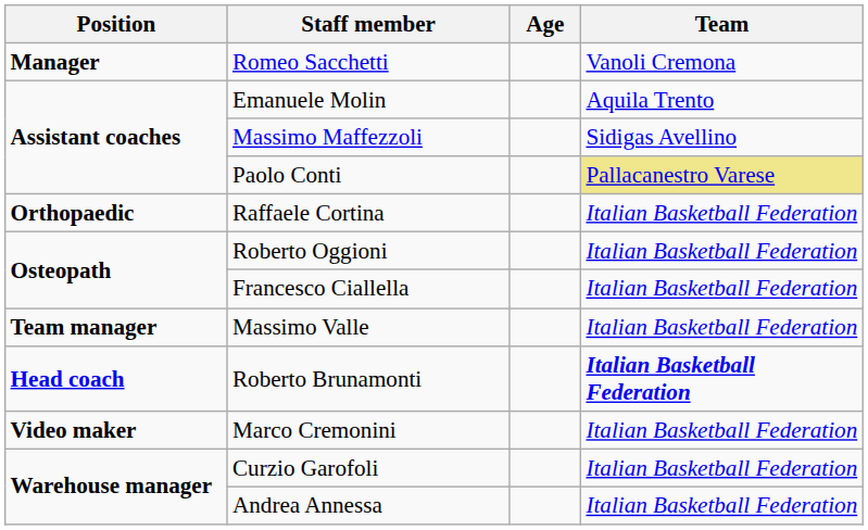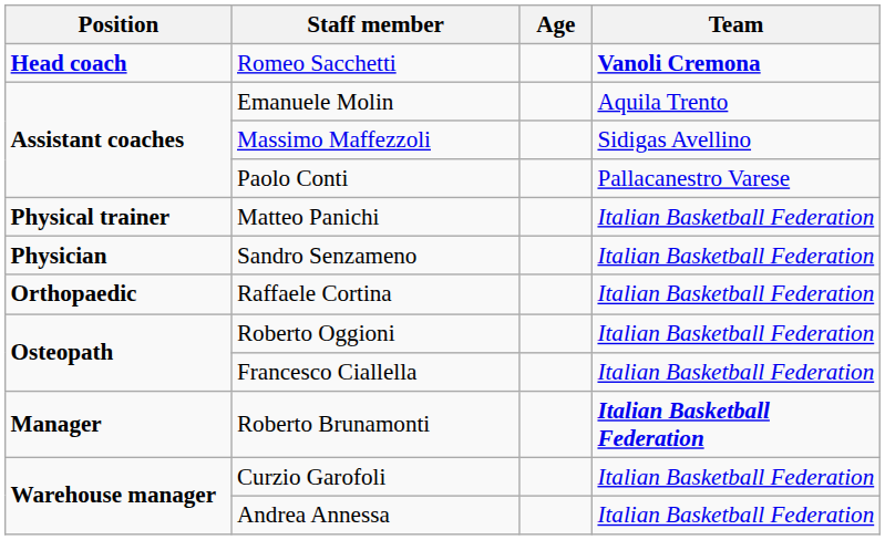Romeo Sacchetti | Position: Manager -> Head coach
Romeo Sacchetti | Team: normal -> bold
Paolo Conti | Team: khaki background -> no background
+ row: Physical trainer | Matteo Panichi | Italian Basketball Federation
+ row: Physician | Sandro Senzameno | Italian Basketball Federation
- row: Team manager | Massimo Valle | Italian Basketball Federation
Roberto Brunamonti | Position: Head coach -> Manager
- row: Video maker | Marco Cremonini | Italian Basketball Federation
